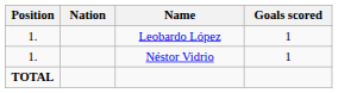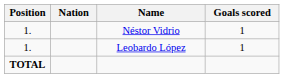rows swapped: Leobardo López <-> Néstor Vidrio
